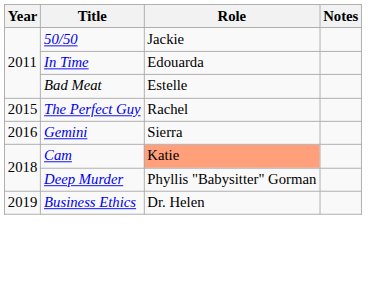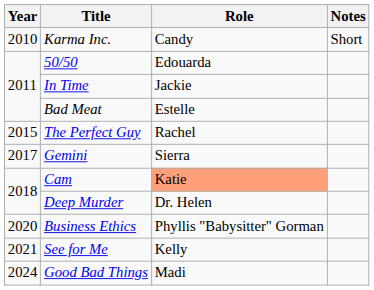+ row: 2010 | Karma Inc. | Candy | Short
50/50 | Role: Jackie -> Edouarda
In Time | Role: Edouarda -> Jackie
Gemini | Year: 2016 -> 2017
Deep Murder | Role: Phyllis "Babysitter" Gorman -> Dr. Helen
Business Ethics | Year: 2019 -> 2020
Business Ethics | Role: Dr. Helen -> Phyllis "Babysitter" Gorman
+ row: 2021 | See for Me | Kelly
+ row: 2024 | Good Bad Things | Madi
